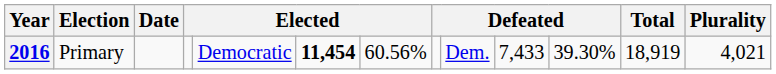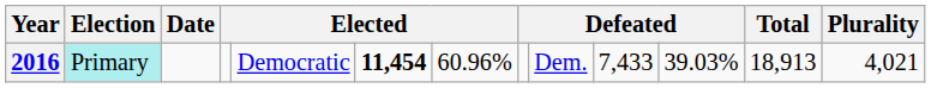2016 | Election: no background -> paleturquoise background
2016 | column 7: 60.56% -> 60.96%
2016 | column 11: 39.30% -> 39.03%
2016 | Total: 18,919 -> 18,913
